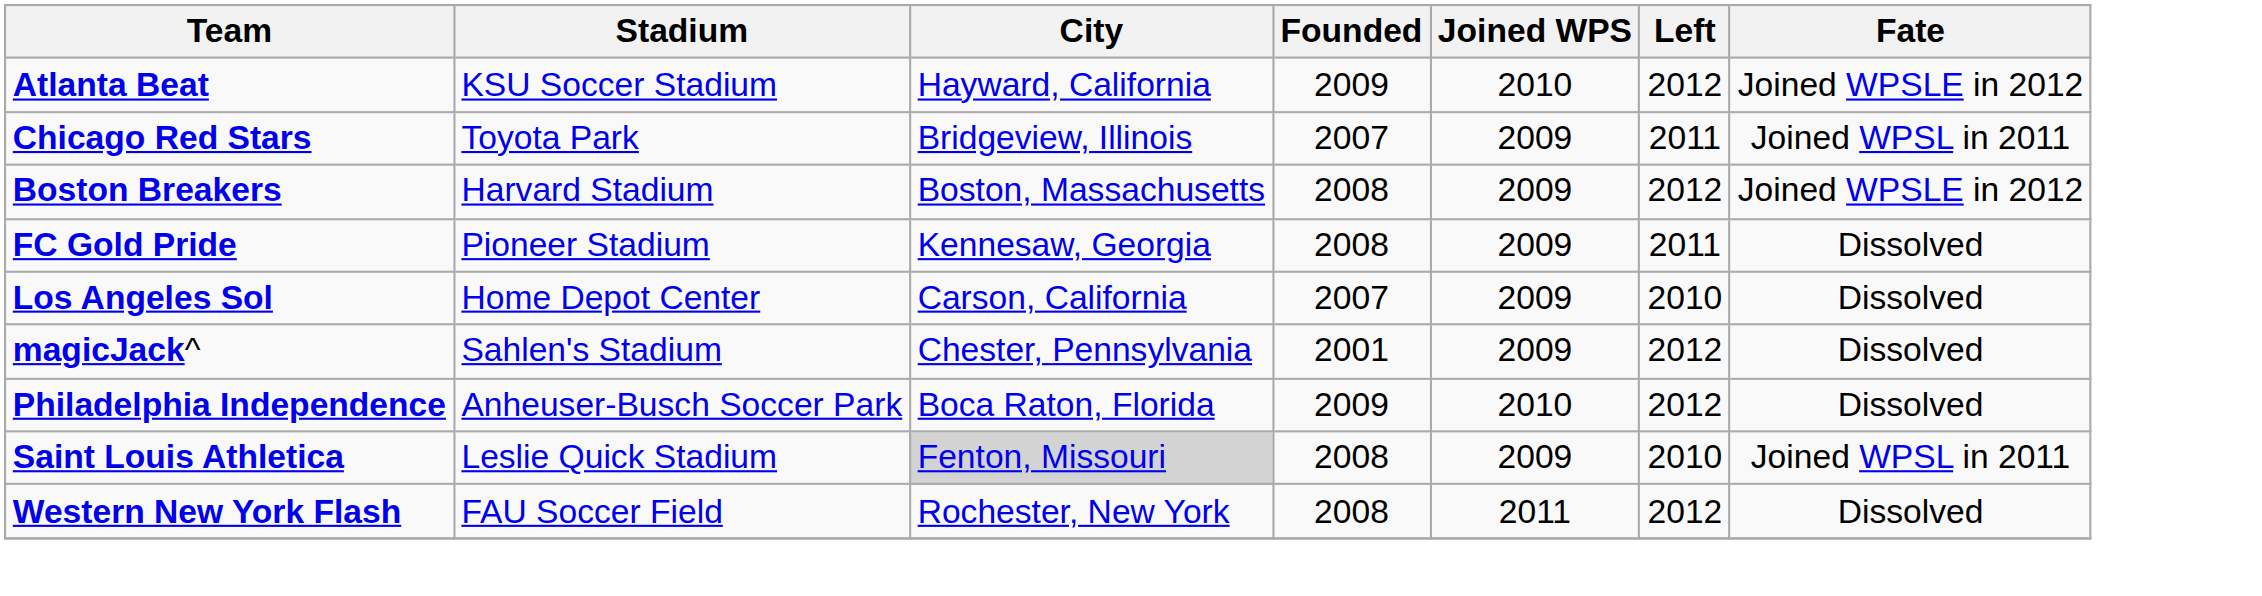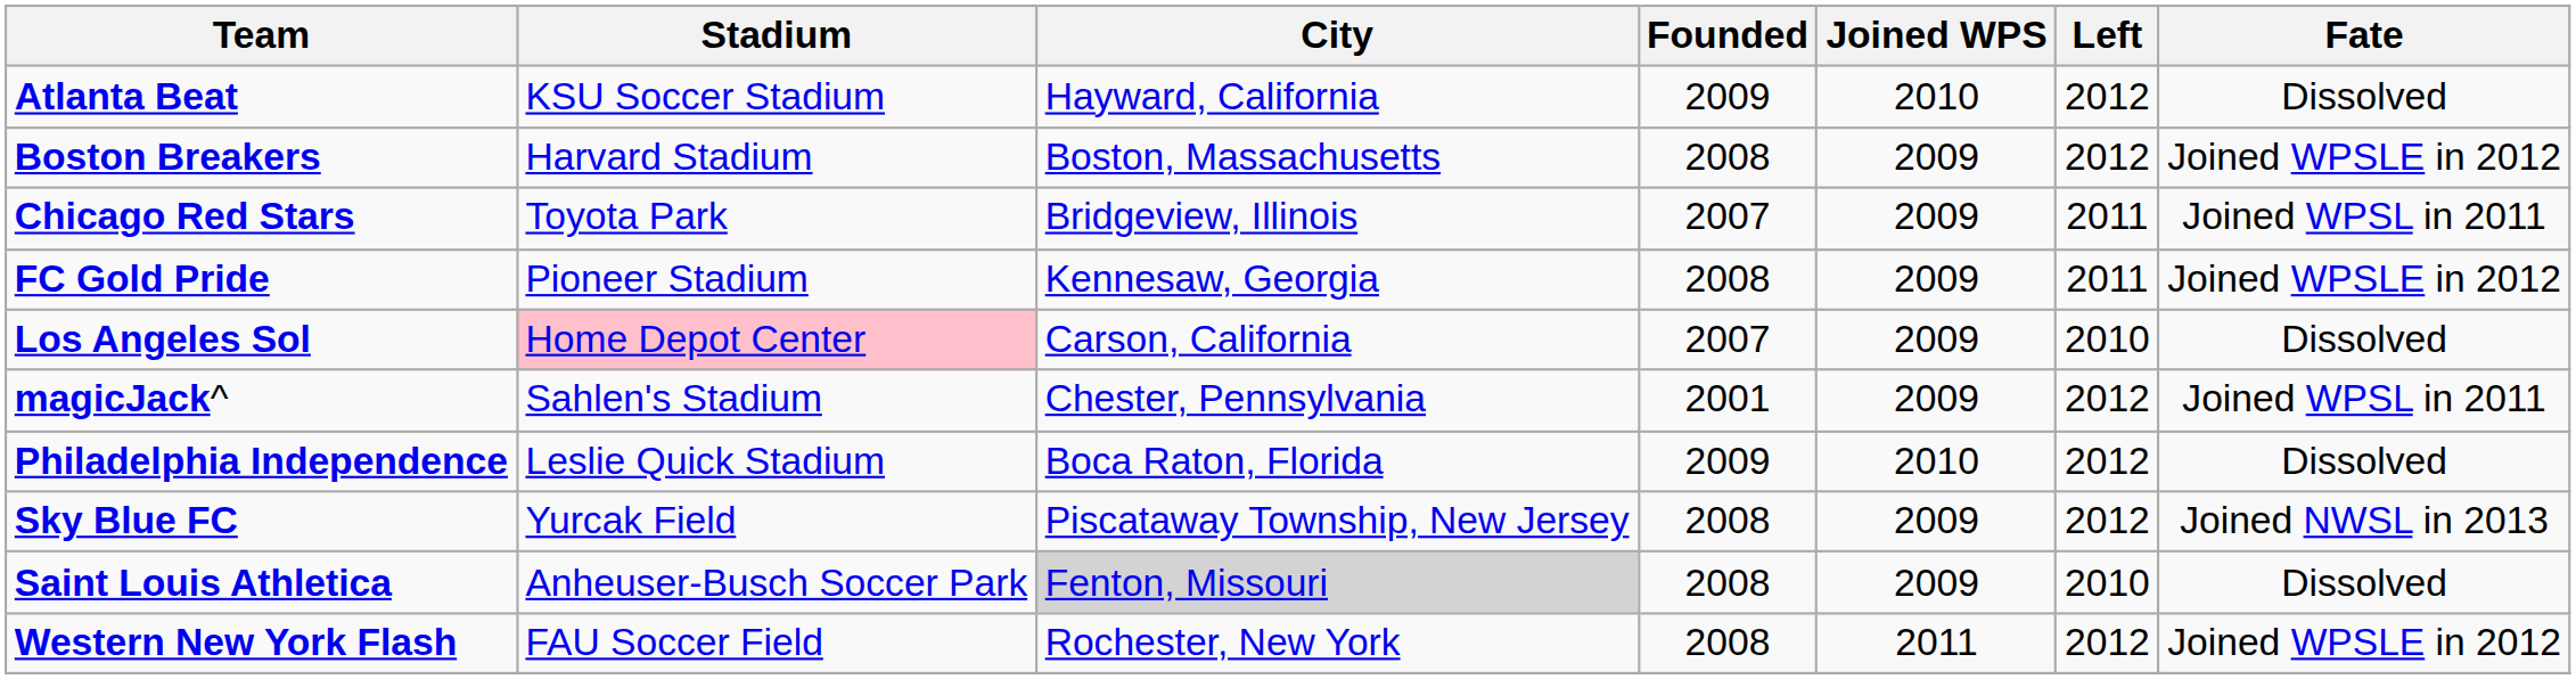Atlanta Beat | Fate: Joined WPSLE in 2012 -> Dissolved
rows swapped: Boston Breakers <-> Chicago Red Stars
FC Gold Pride | Fate: Dissolved -> Joined WPSLE in 2012
Los Angeles Sol | Stadium: no background -> pink background
magicJack^ | Fate: Dissolved -> Joined WPSL in 2011
Philadelphia Independence | Stadium: Anheuser-Busch Soccer Park -> Leslie Quick Stadium
+ row: Sky Blue FC | Yurcak Field | Piscataway Township, New Jersey | 2008 | 2009 | 2012 | Joined NWSL in 2013
Saint Louis Athletica | Stadium: Leslie Quick Stadium -> Anheuser-Busch Soccer Park
Saint Louis Athletica | Fate: Joined WPSL in 2011 -> Dissolved
Western New York Flash | Fate: Dissolved -> Joined WPSLE in 2012
